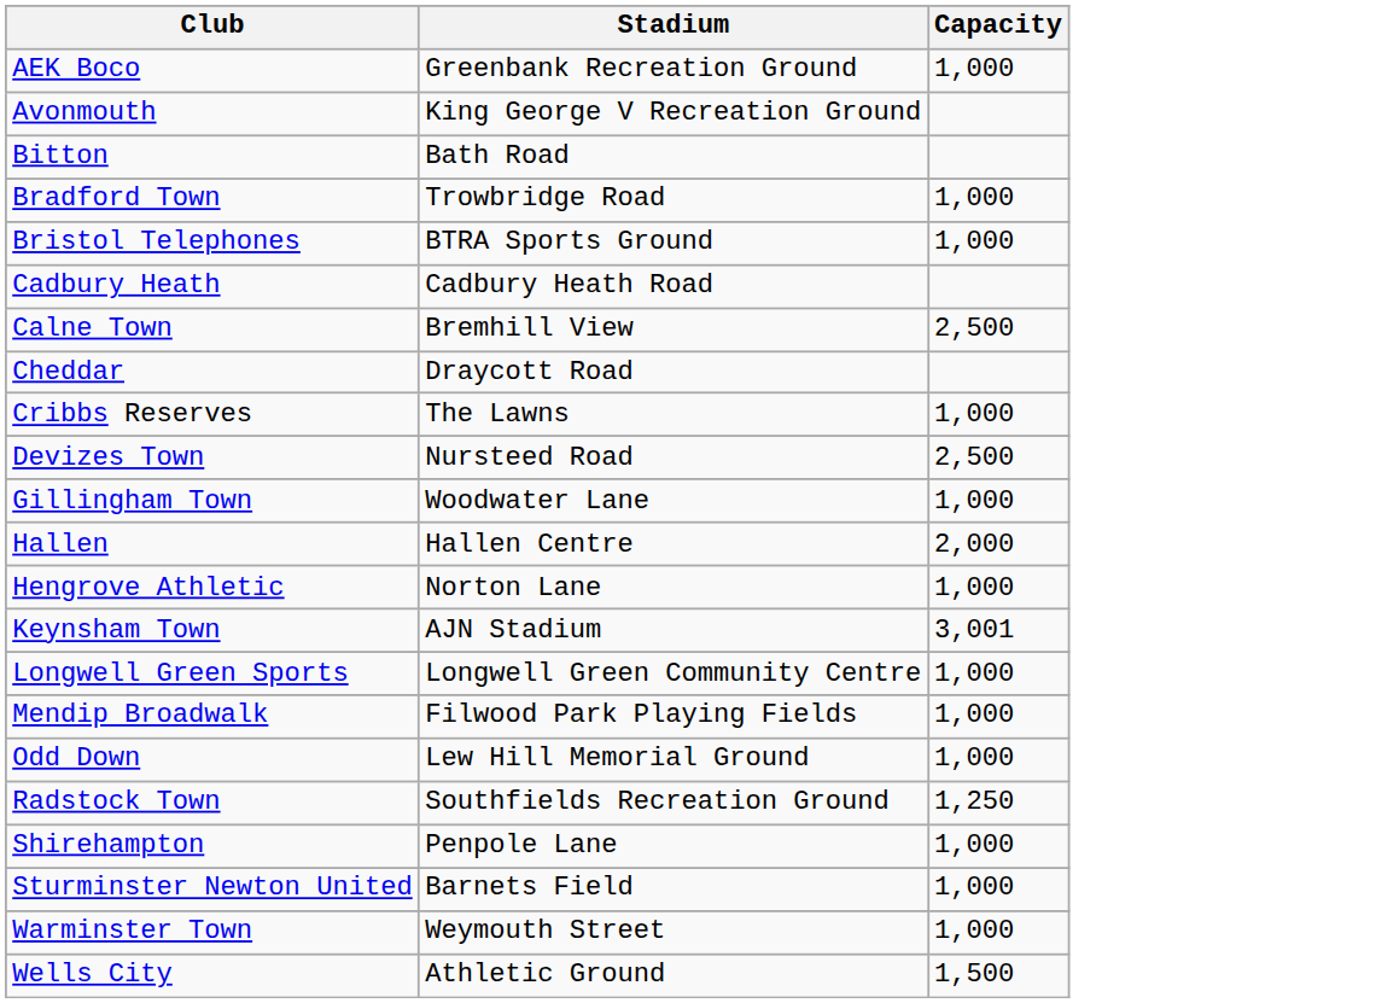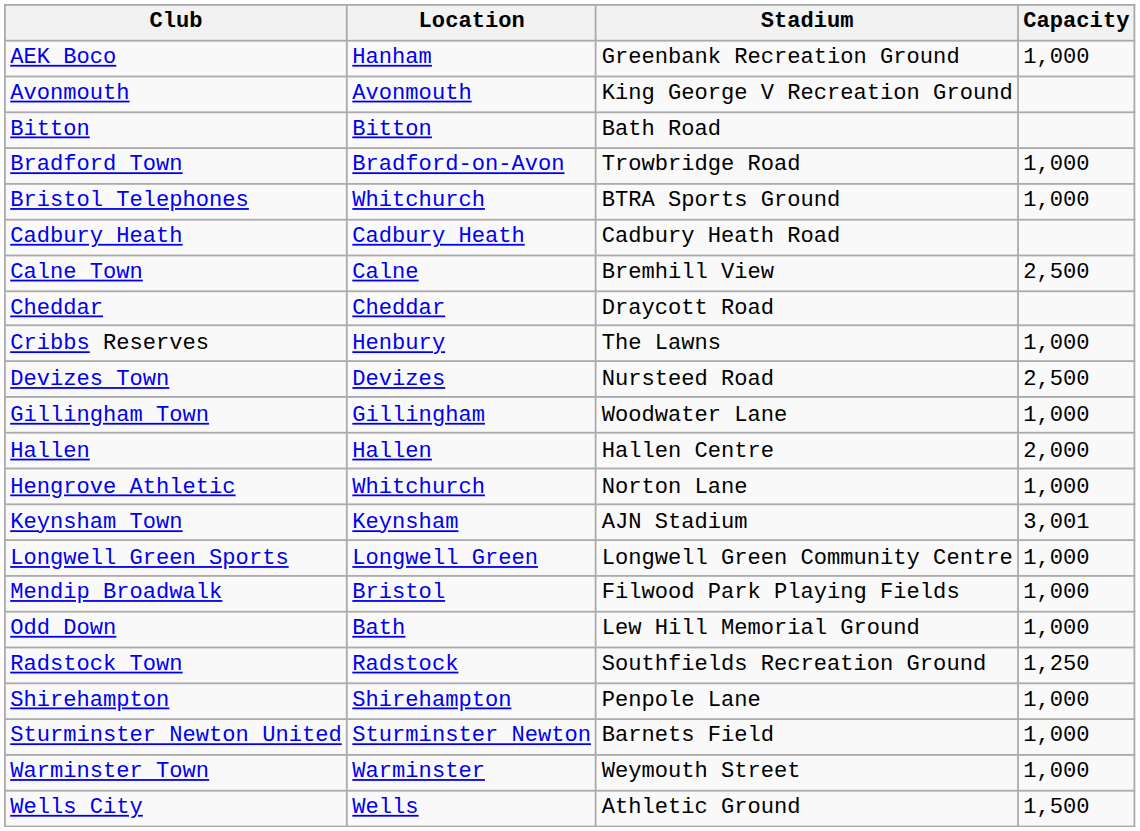+ column: Location | Hanham | Avonmouth | Bitton | Bradford-on-Avon | Whitchurch | Cadbury Heath | Calne | Cheddar | Henbury | Devizes | Gillingham | Hallen | Whitchurch | Keynsham | Longwell Green | Bristol | Bath | Radstock | Shirehampton | Sturminster Newton | Warminster | Wells
